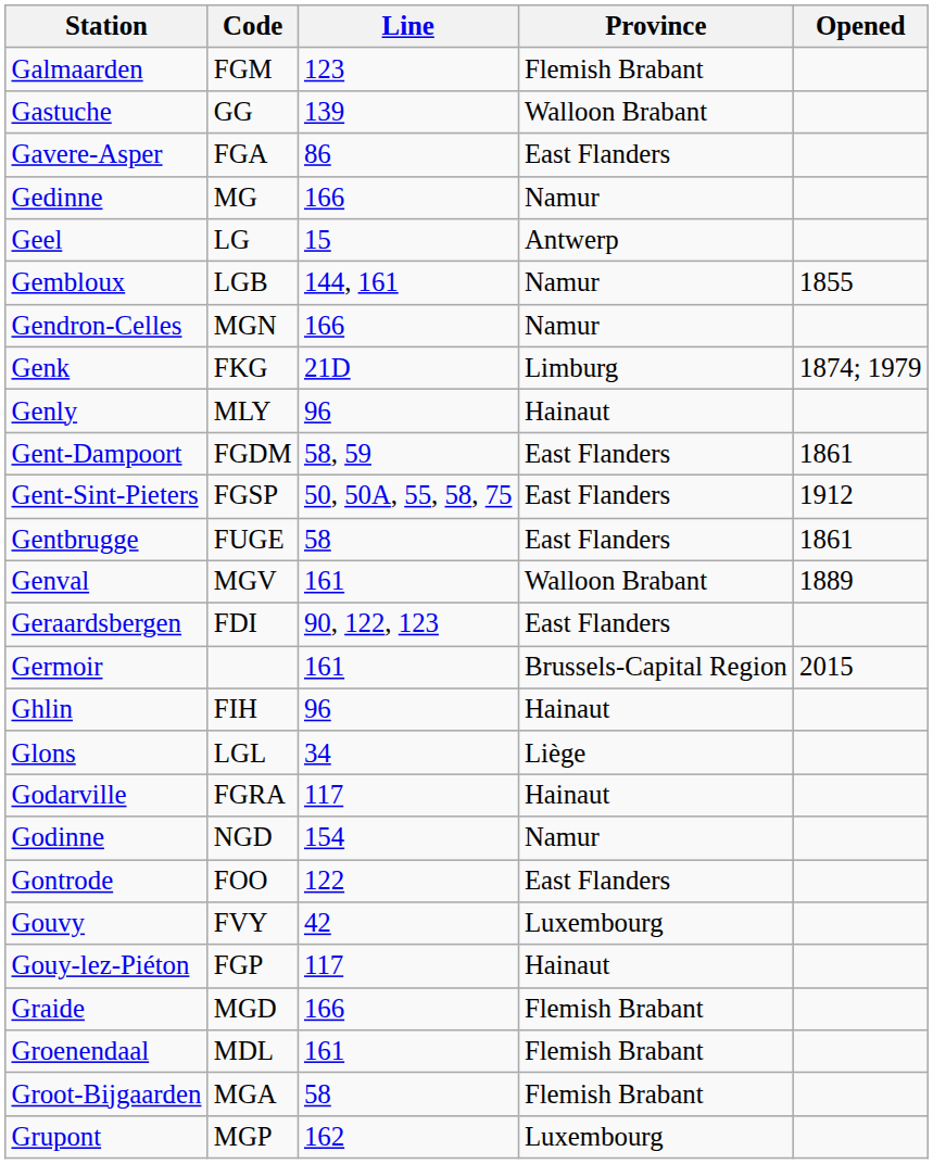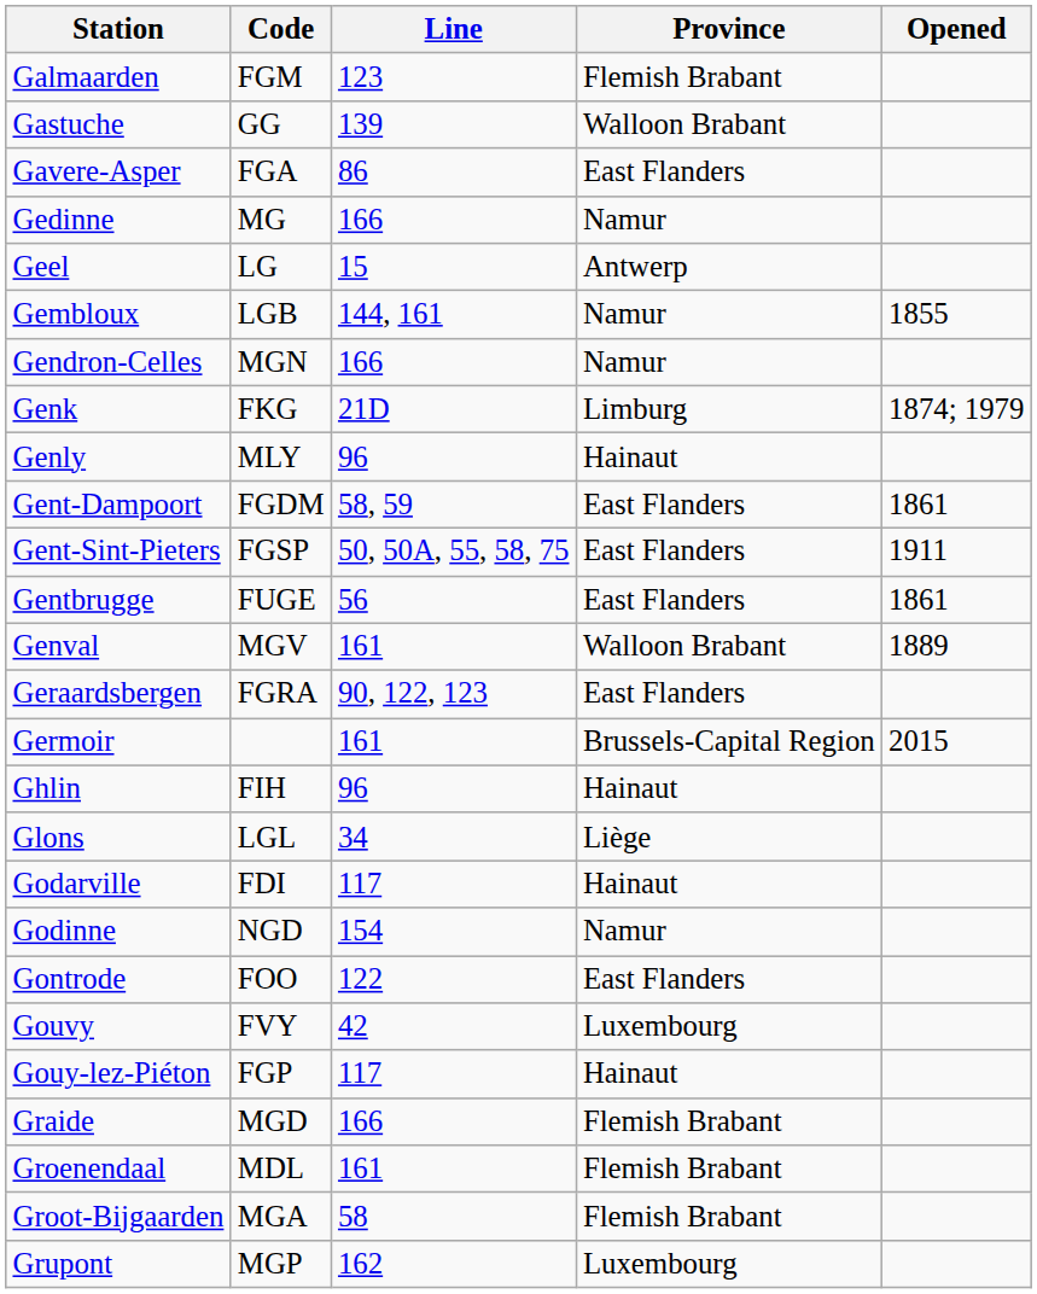Gent-Sint-Pieters | Opened: 1912 -> 1911
Gentbrugge | Line: 58 -> 56
Geraardsbergen | Code: FDI -> FGRA
Godarville | Code: FGRA -> FDI
